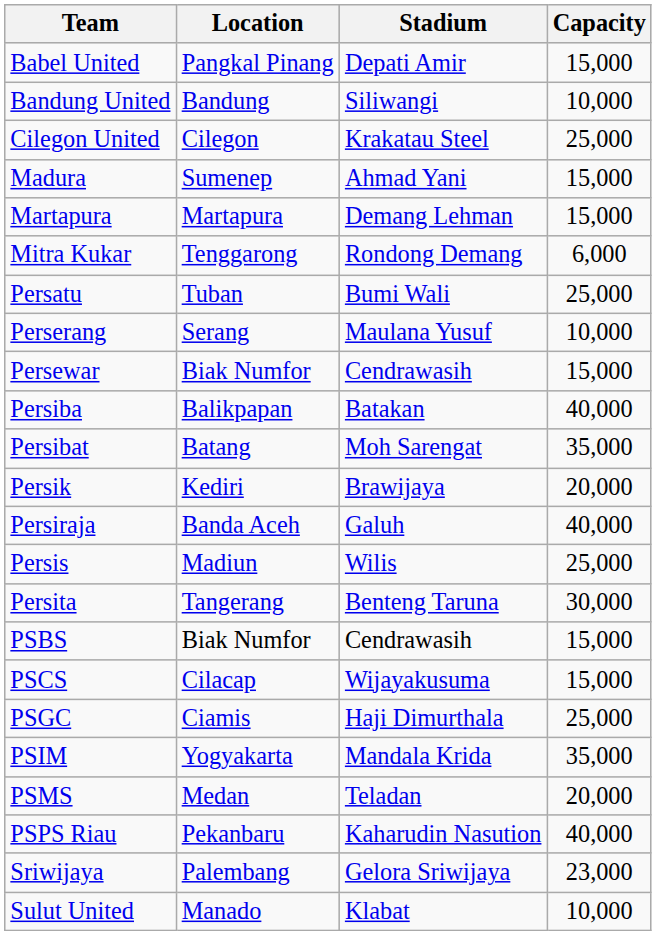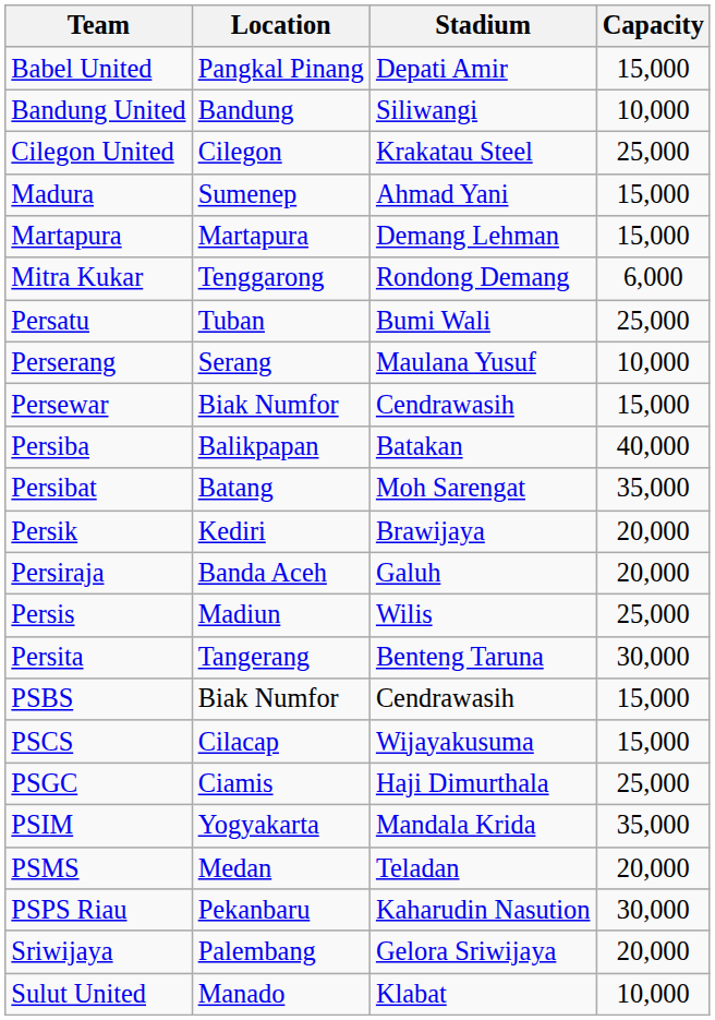Persiraja | Capacity: 40,000 -> 20,000
PSPS Riau | Capacity: 40,000 -> 30,000
Sriwijaya | Capacity: 23,000 -> 20,000
